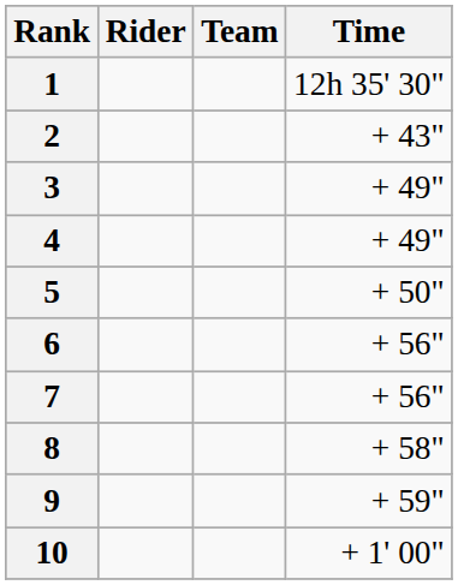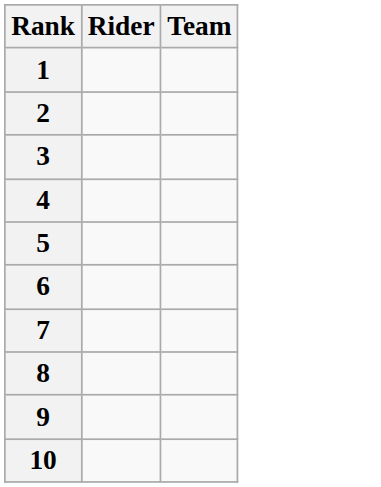- column: Time | 12h 35' 30" | + 43" | + 49" | + 49" | + 50" | + 56" | + 56" | + 58" | + 59" | + 1' 00"
